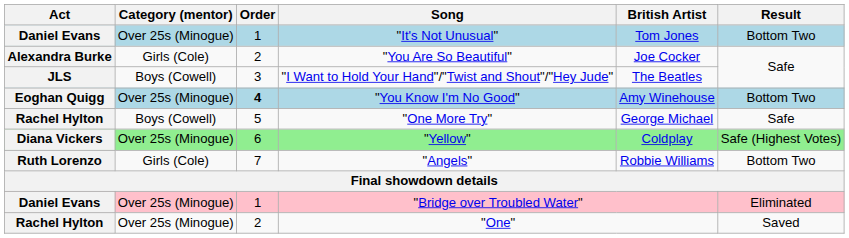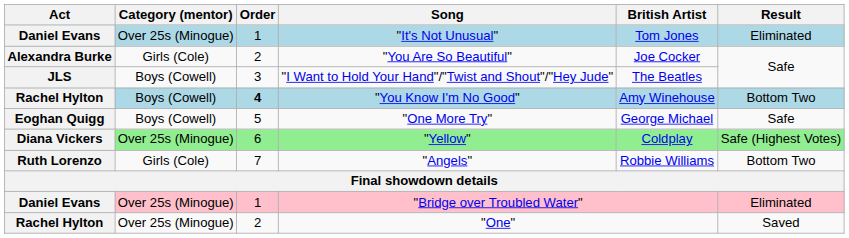"It's Not Unusual" | Result: Bottom Two -> Eliminated
"You Know I'm No Good" | Act: Eoghan Quigg -> Rachel Hylton
"You Know I'm No Good" | Category (mentor): Over 25s (Minogue) -> Boys (Cowell)
"One More Try" | Act: Rachel Hylton -> Eoghan Quigg
